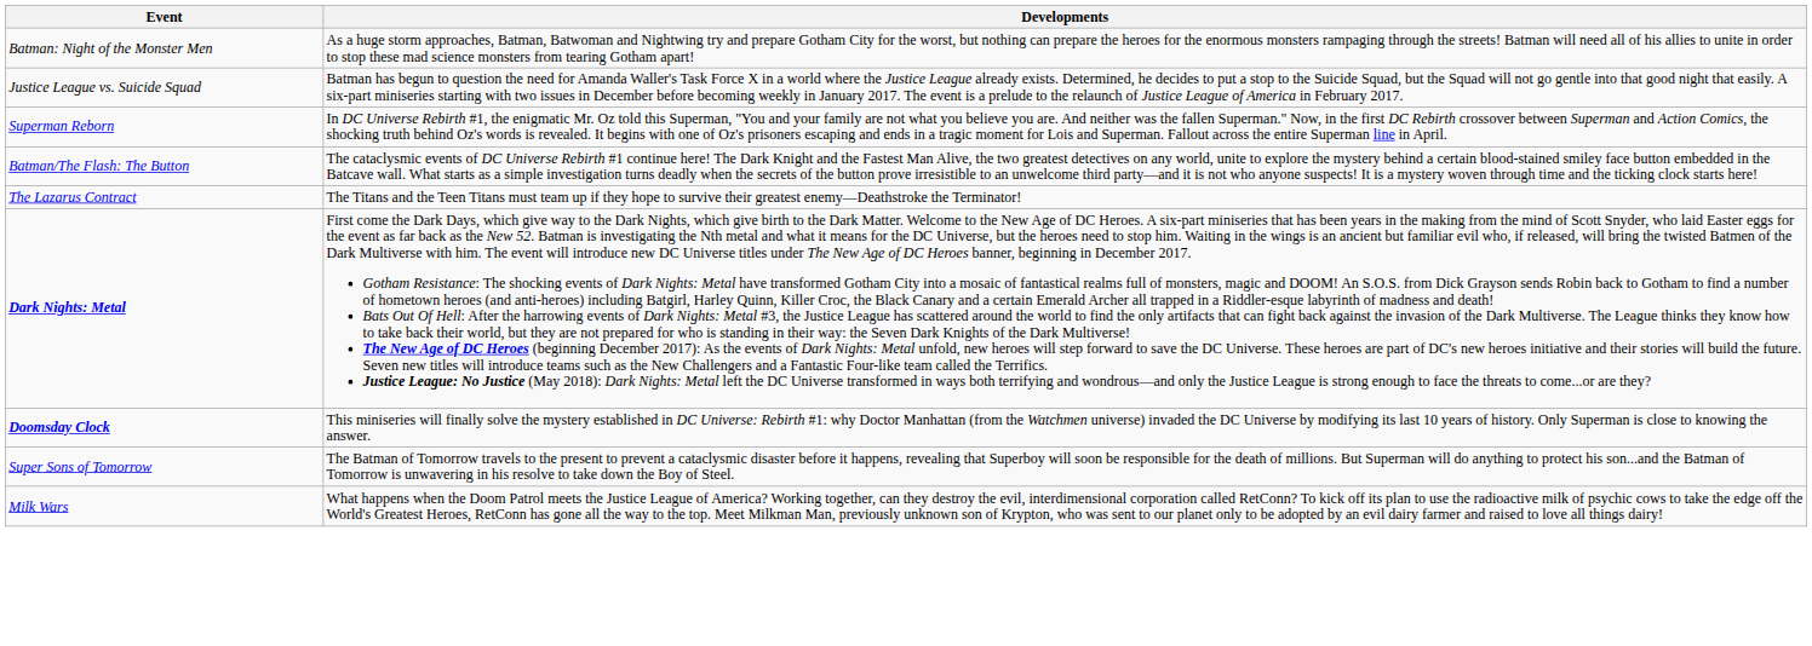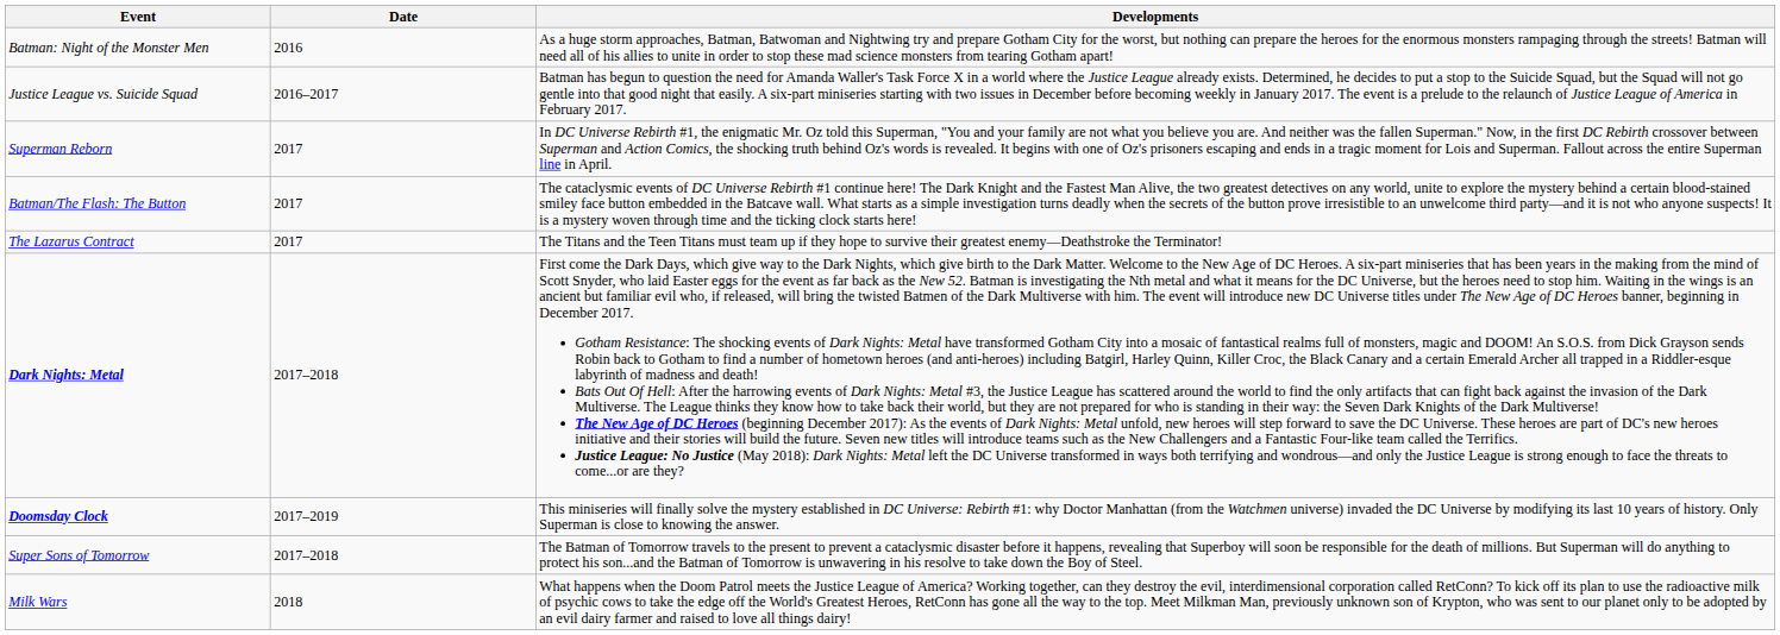+ column: Date | 2016 | 2016–2017 | 2017 | 2017 | 2017 | 2017–2018 | 2017–2019 | 2017–2018 | 2018
